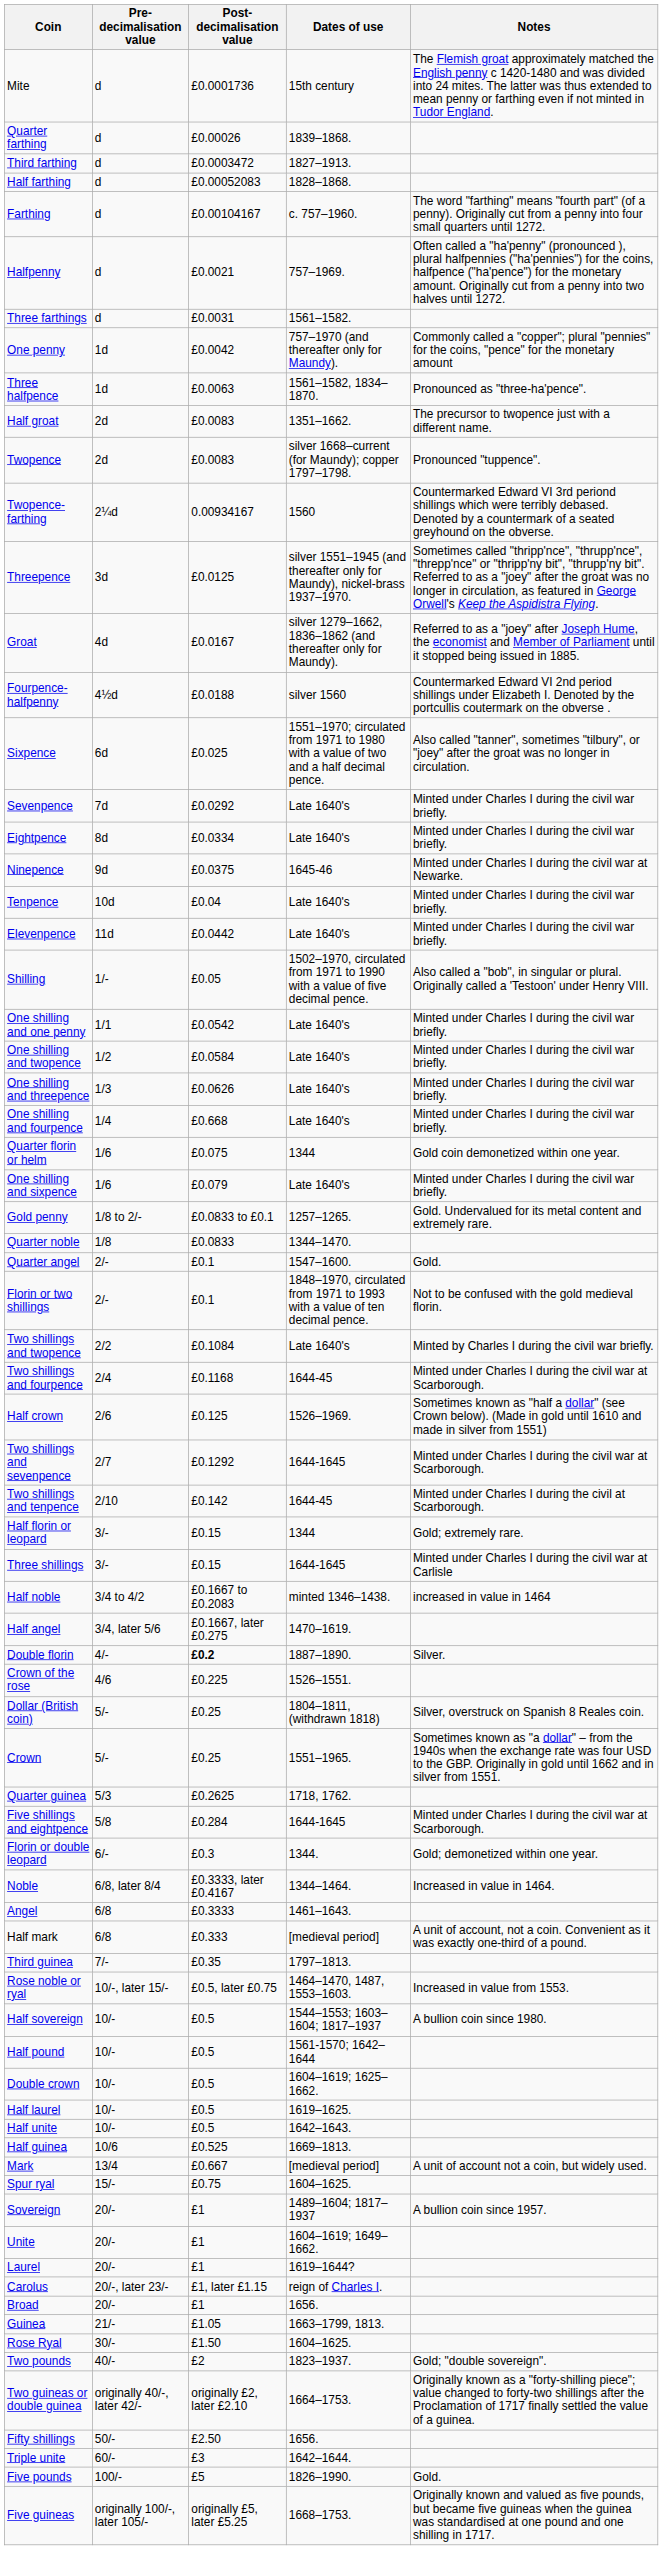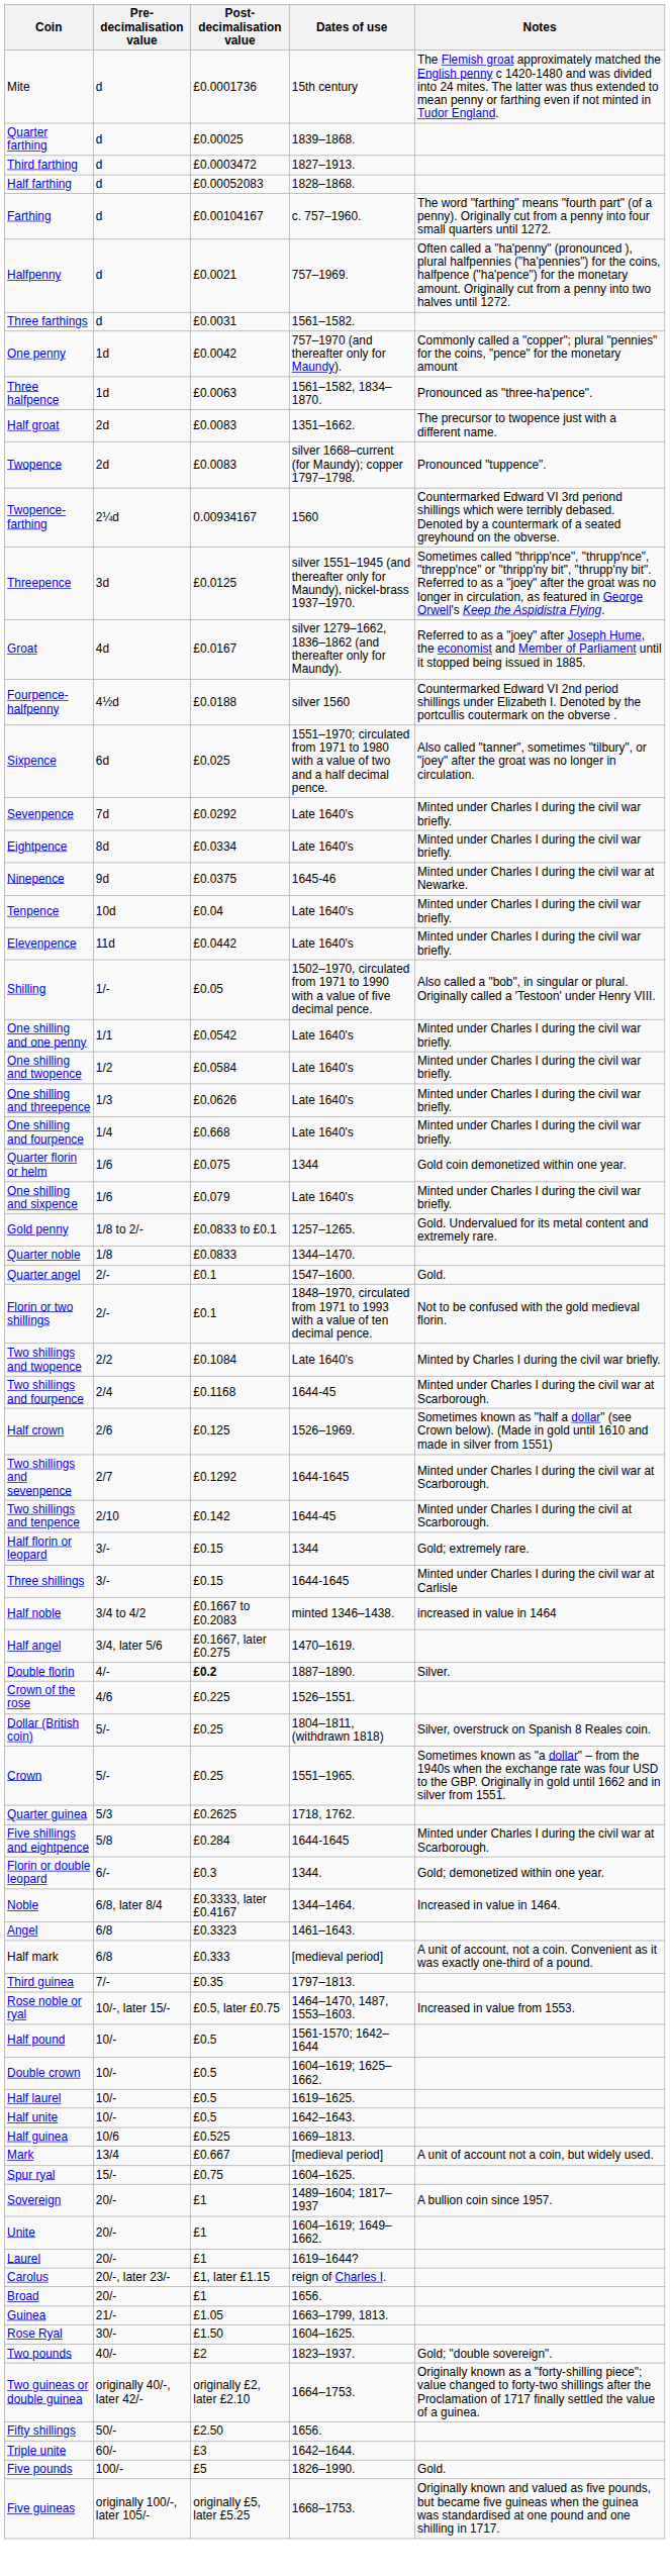Quarter farthing | Post-decimalisation value: £0.00026 -> £0.00025
Angel | Post-decimalisation value: £0.3333 -> £0.3323
- row: Half sovereign | 10/- | £0.5 | 1544–1553; 1603–1604; 1817–1937 | A bullion coin since 1980.
